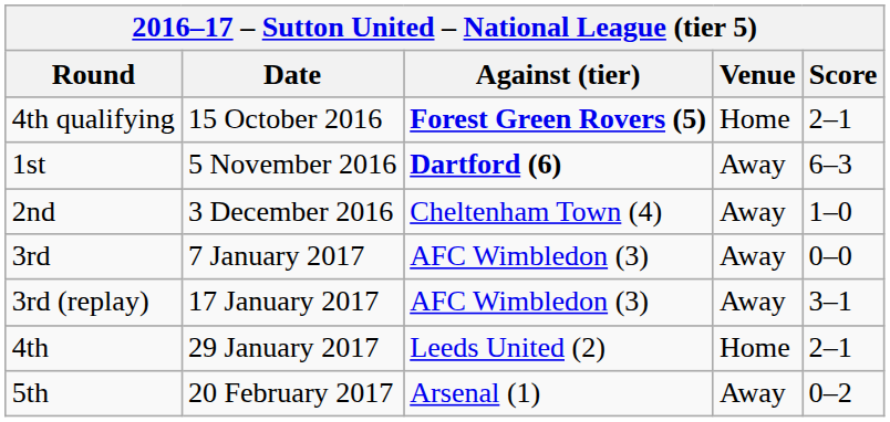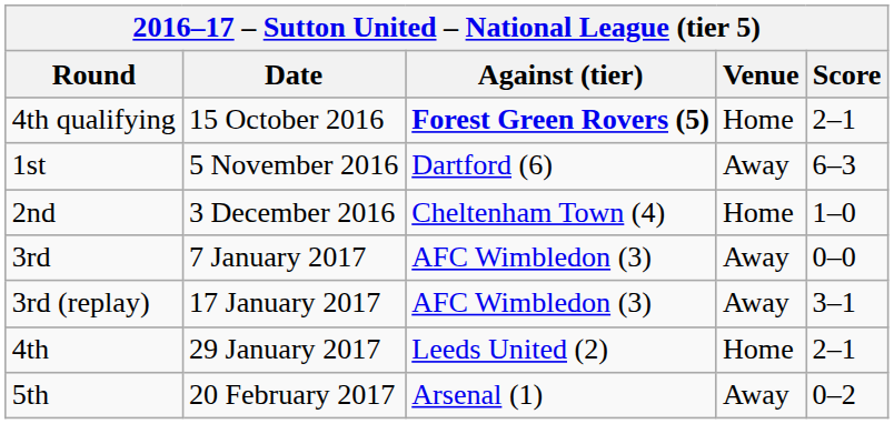1st | Against (tier): bold -> normal
2nd | Venue: Away -> Home
